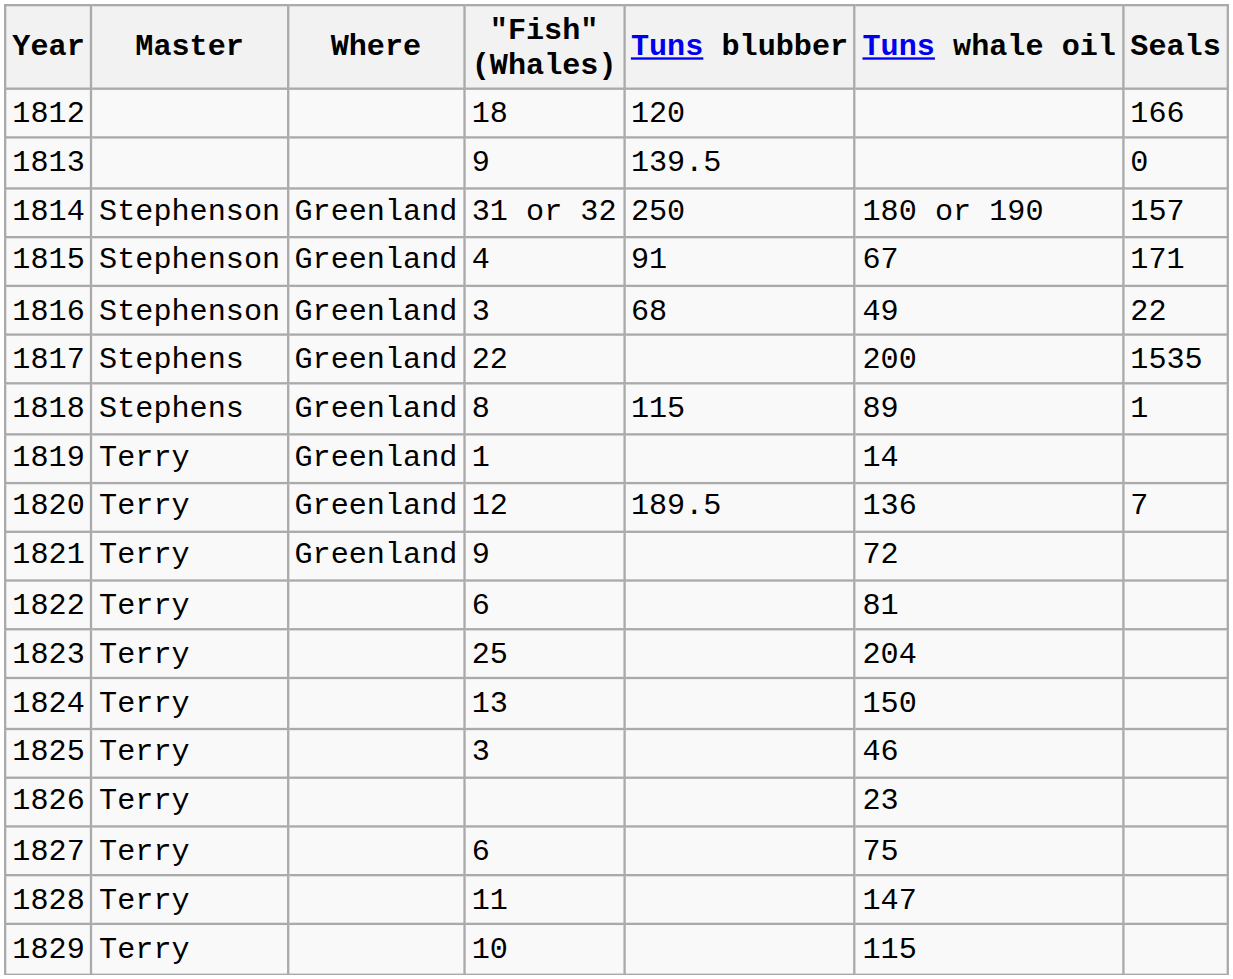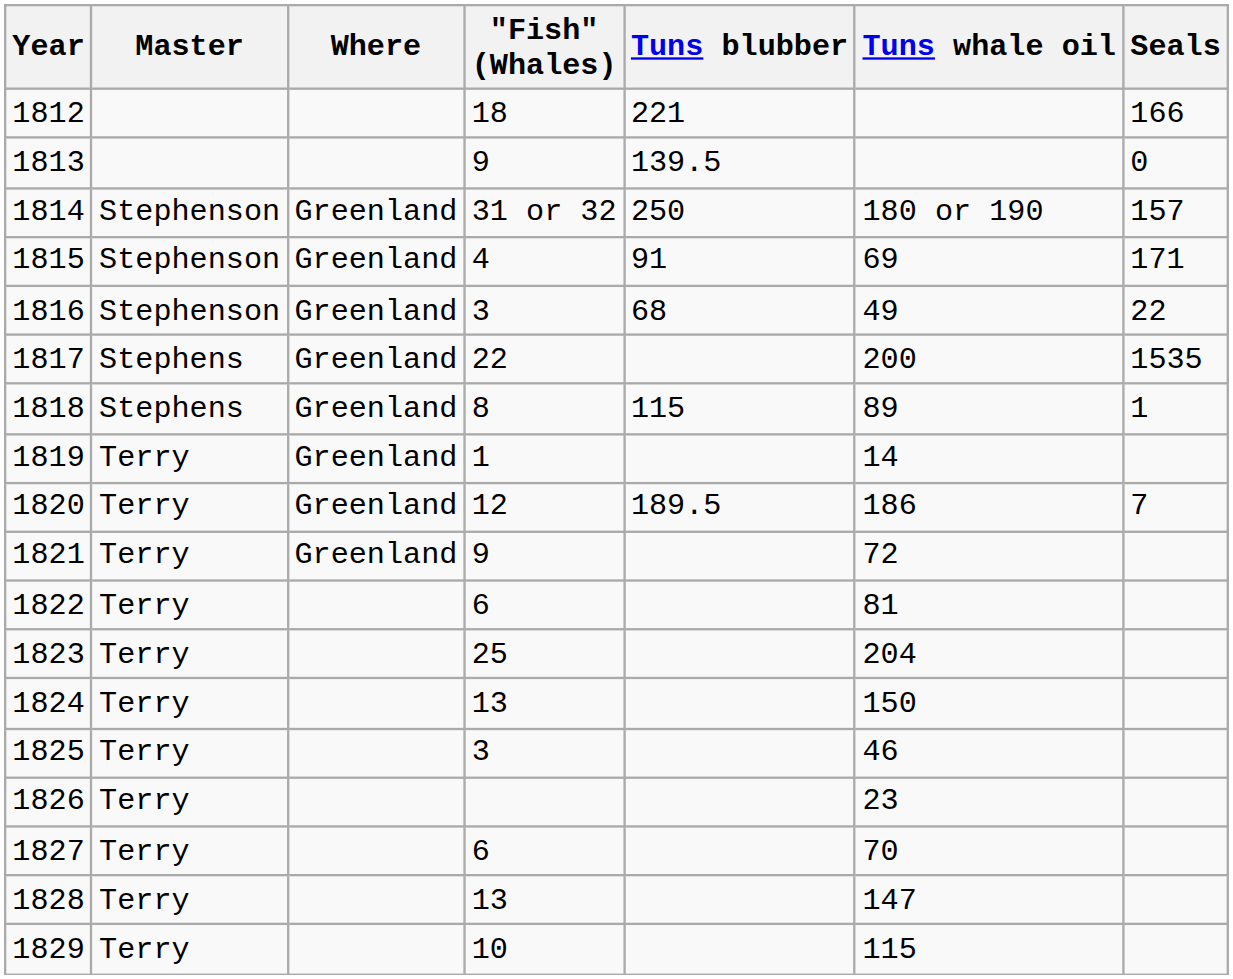1812 | Tuns blubber: 120 -> 221
1815 | Tuns whale oil: 67 -> 69
1820 | Tuns whale oil: 136 -> 186
1827 | Tuns whale oil: 75 -> 70
1828 | "Fish" (Whales): 11 -> 13
